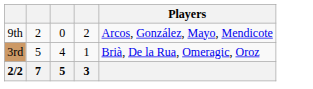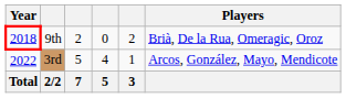+ column: Year | 2018 | 2022 | Total
9th | Players: Arcos, González, Mayo, Mendicote -> Brià, De la Rua, Omeragic, Oroz
3rd | Players: Brià, De la Rua, Omeragic, Oroz -> Arcos, González, Mayo, Mendicote
